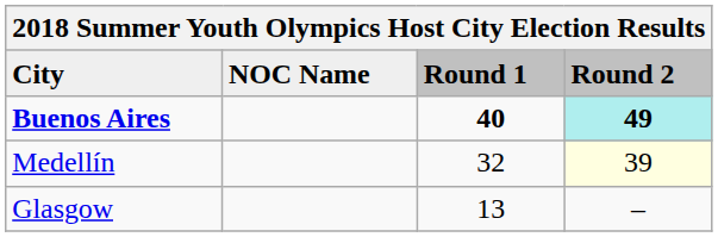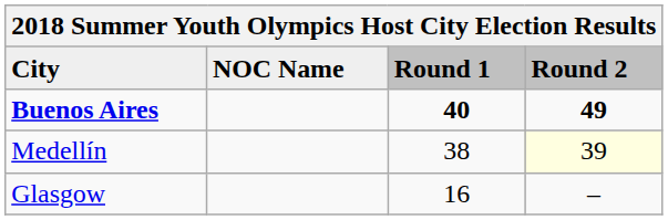Buenos Aires | Round 2: paleturquoise background -> no background
Medellín | Round 1: 32 -> 38
Glasgow | Round 1: 13 -> 16
